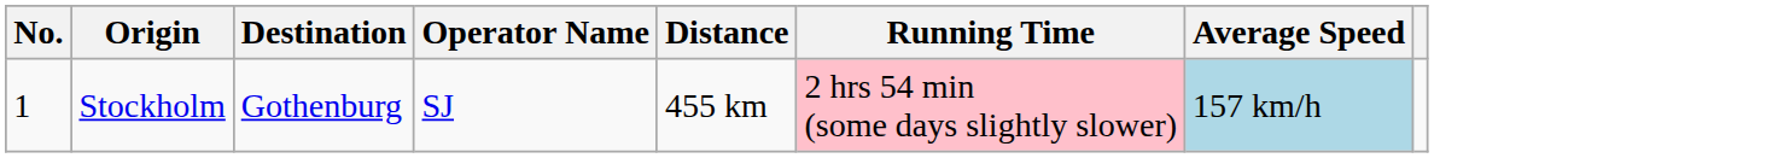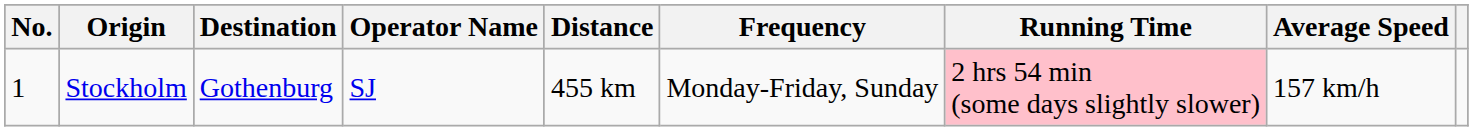+ column: Frequency | Monday-Friday, Sunday
Stockholm | Average Speed: lightblue background -> no background
